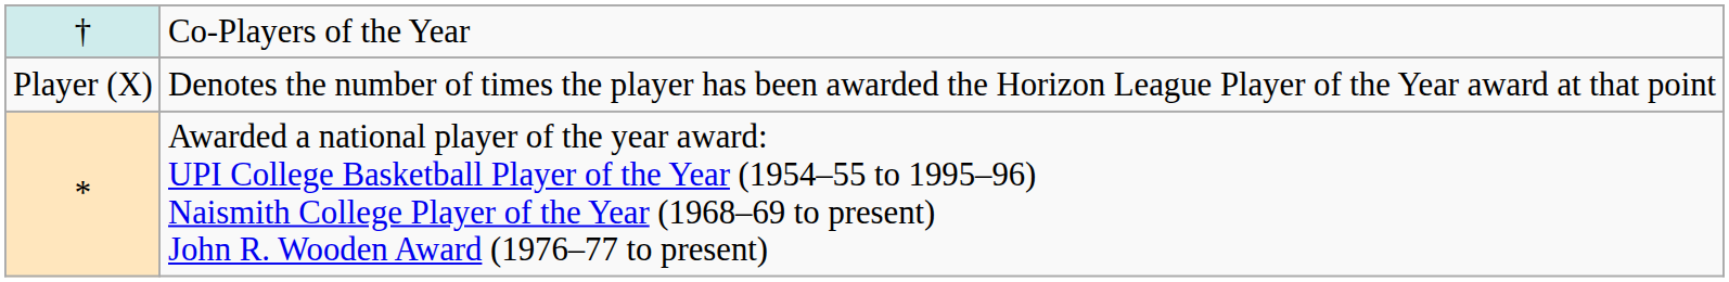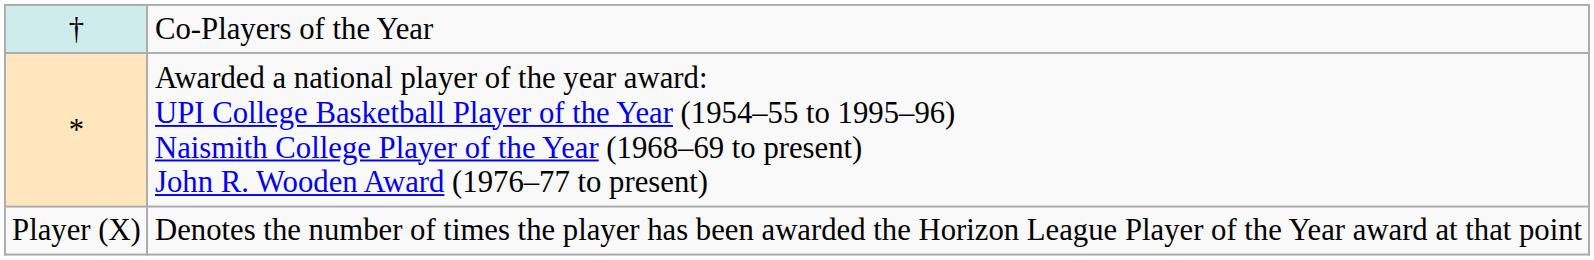rows swapped: * <-> Player (X)
